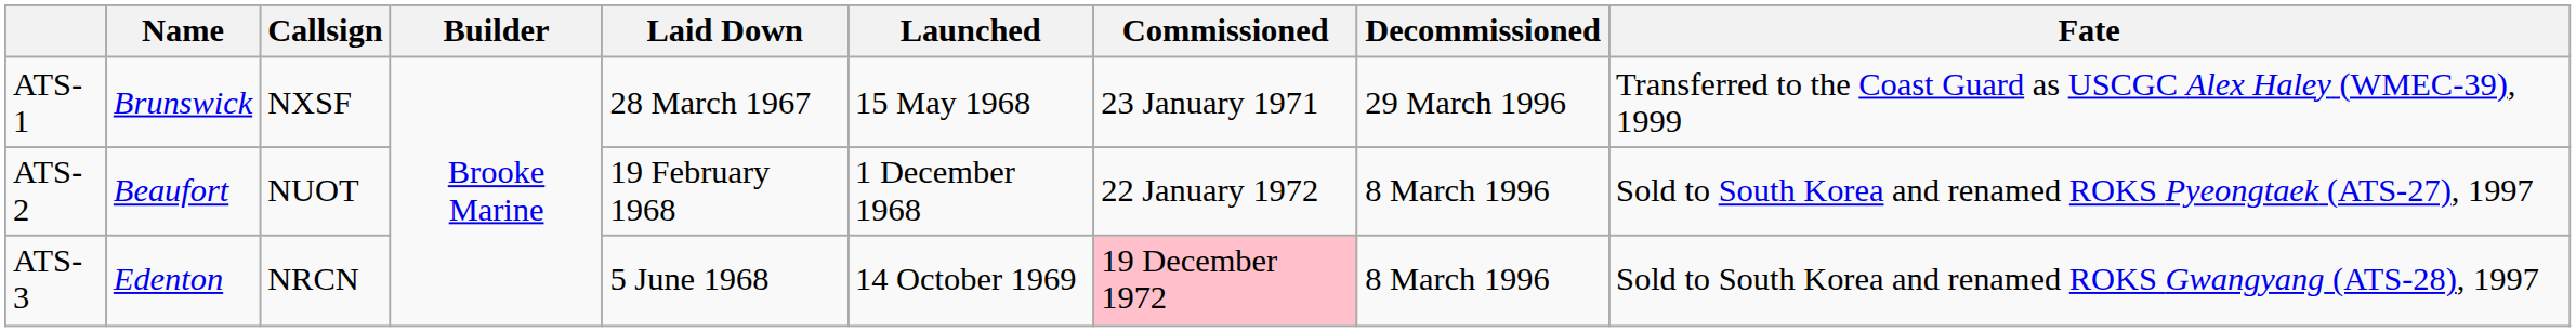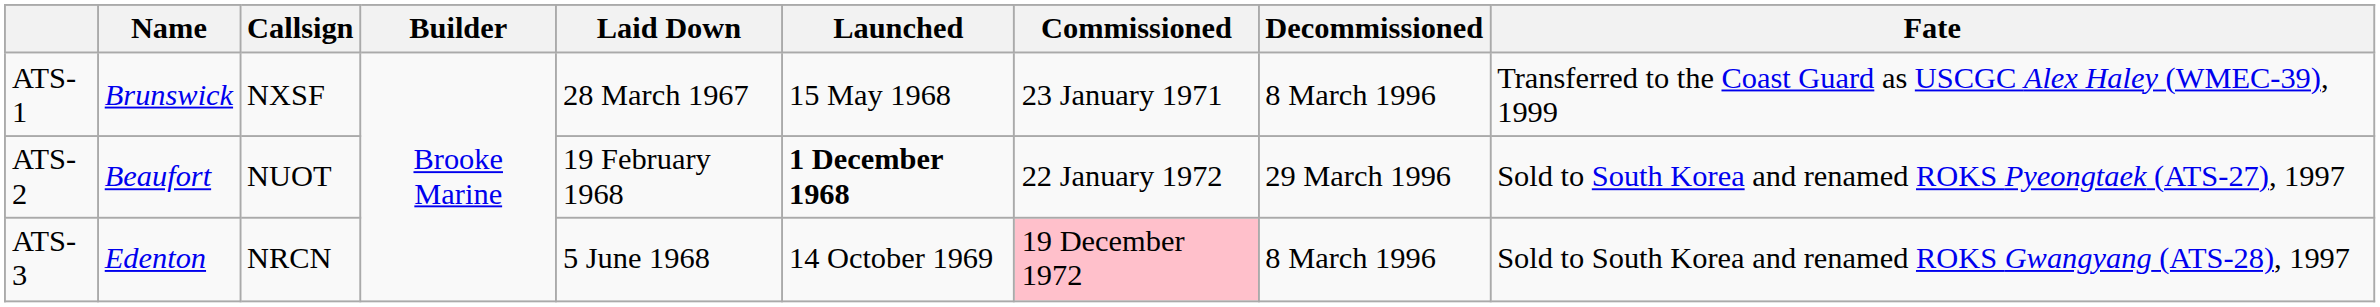ATS-1 | Decommissioned: 29 March 1996 -> 8 March 1996
ATS-2 | Launched: normal -> bold
ATS-2 | Decommissioned: 8 March 1996 -> 29 March 1996
